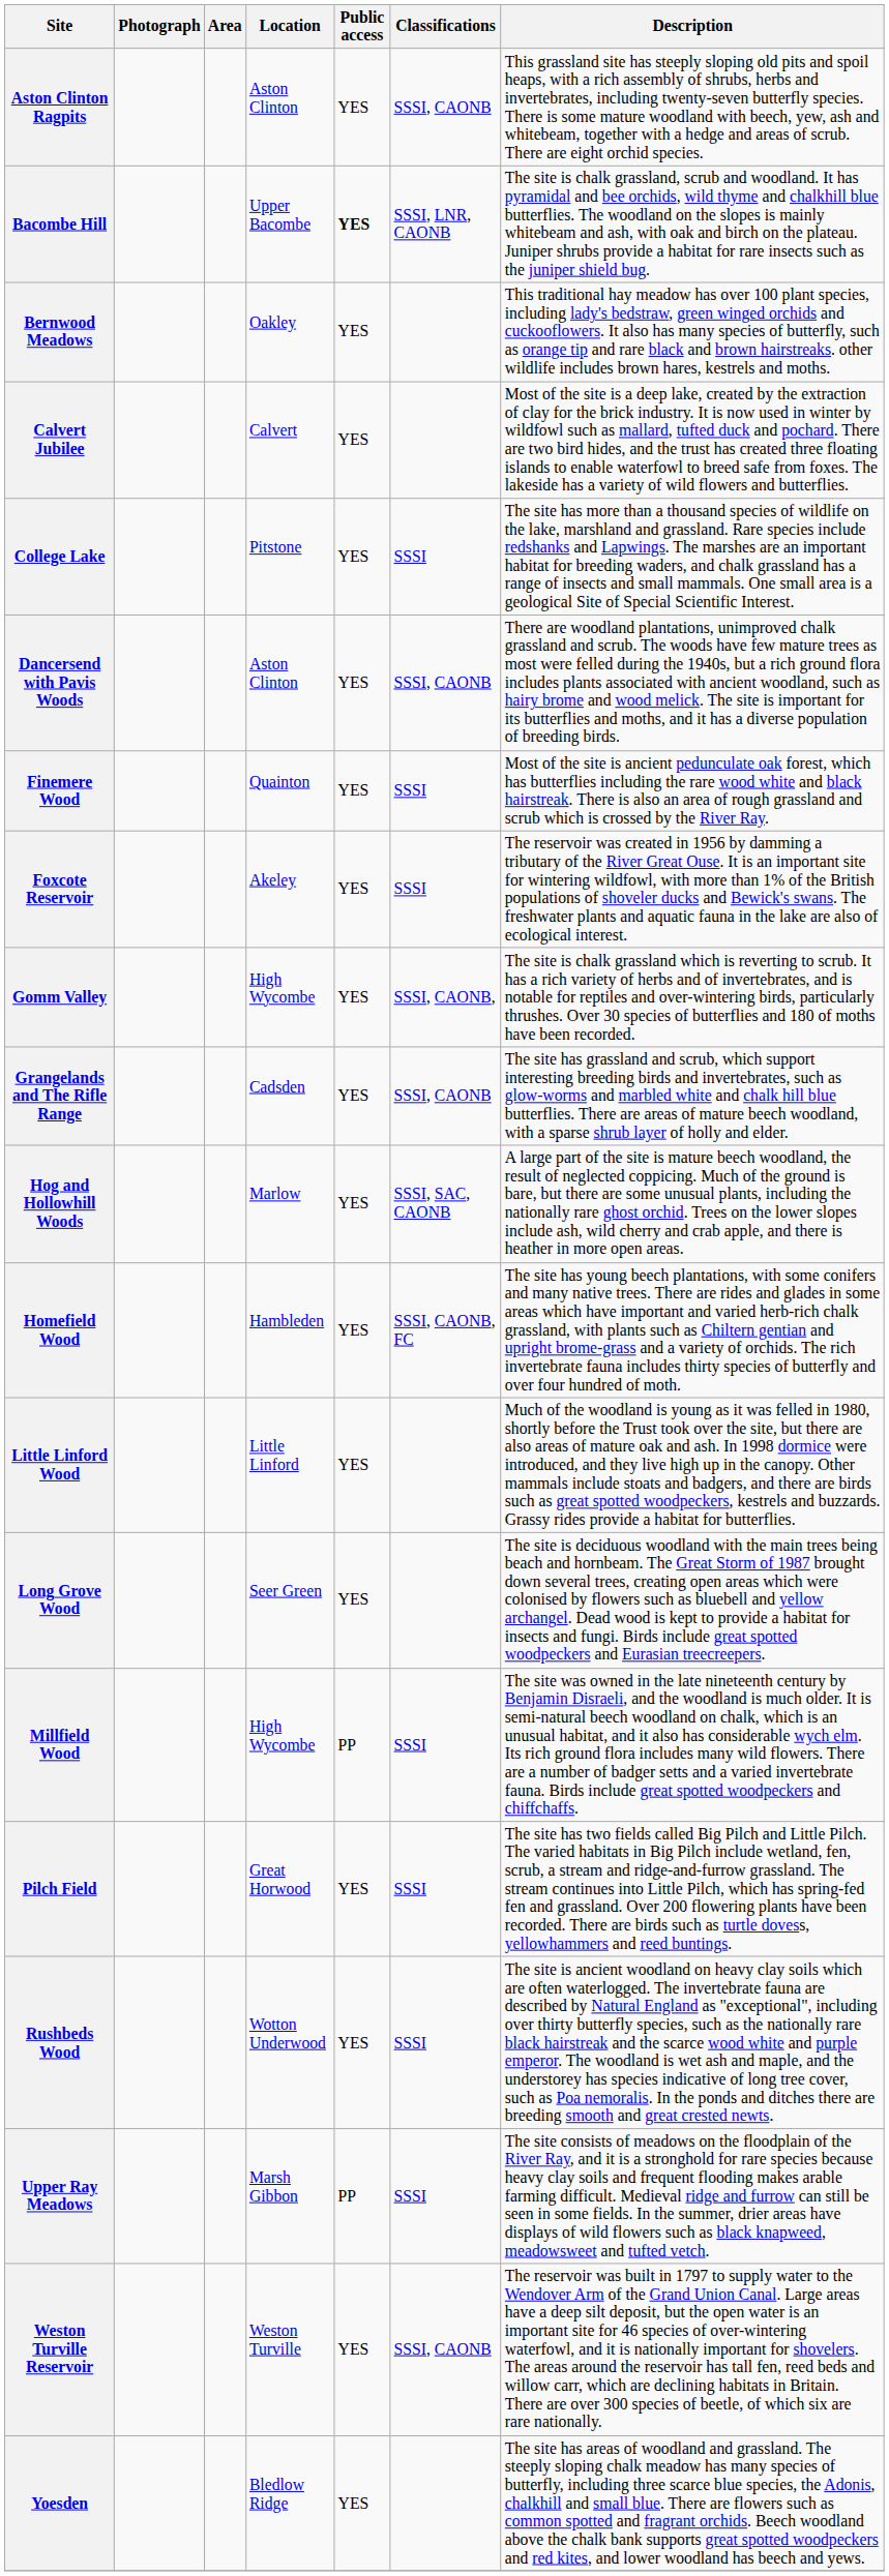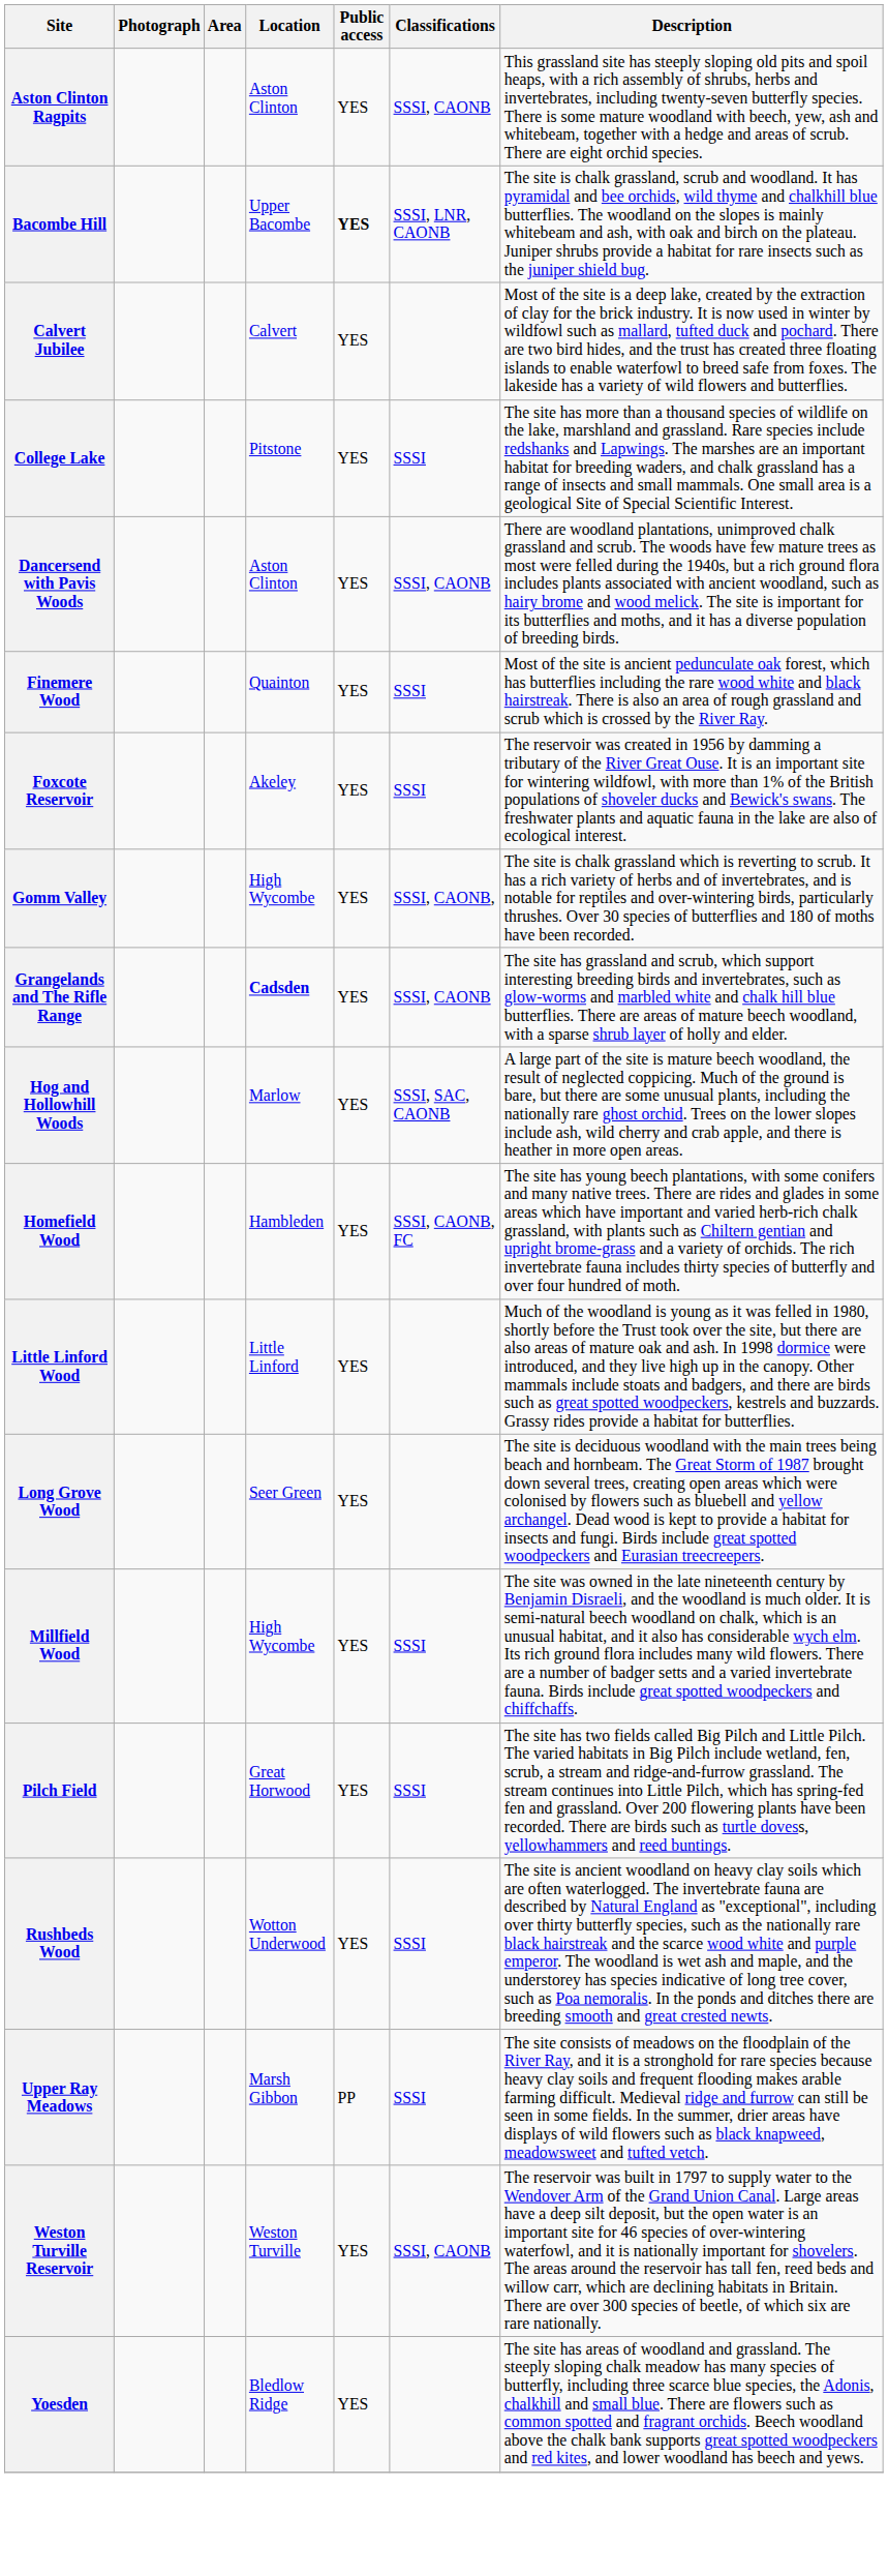- row: Bernwood Meadows | Oakley | YES | This traditional hay meadow has over 100 plant species, including lady's bedstraw, green winged orchids and cuckooflowers. It also has many species of butterfly, such as orange tip and rare black and brown hairstreaks. other wildlife includes brown hares, kestrels and moths.
Grangelands and The Rifle Range | Location: normal -> bold
Millfield Wood | Public access: PP -> YES
